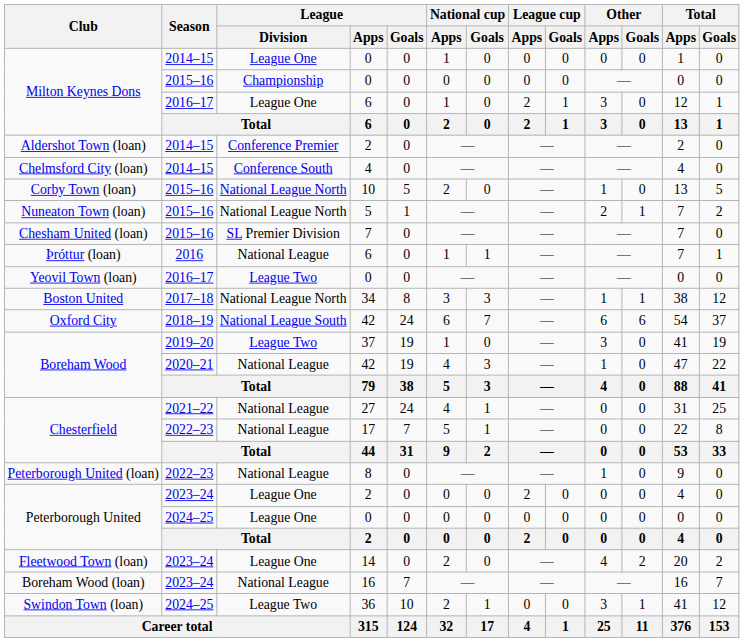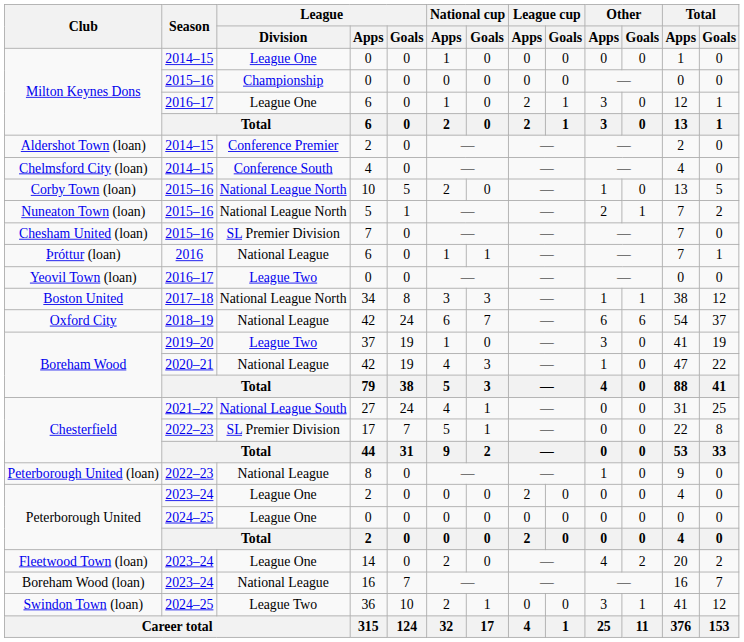Oxford City | League / Division: National League South -> National League
Chesterfield / 2021–22 | League / Division: National League -> National League South
Chesterfield / 2022–23 | League / Division: National League -> SL Premier Division
